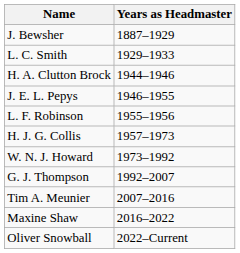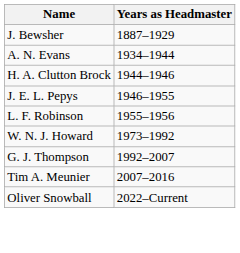- row: L. C. Smith | 1929–1933
+ row: A. N. Evans | 1934–1944
- row: H. J. G. Collis | 1957–1973
- row: Maxine Shaw | 2016–2022
